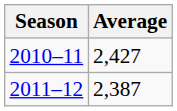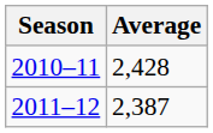2010–11 | Average: 2,427 -> 2,428
